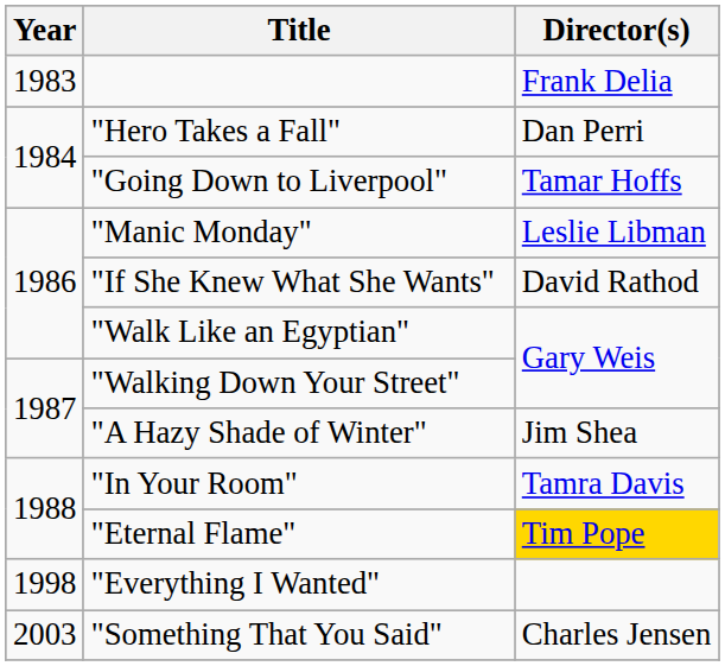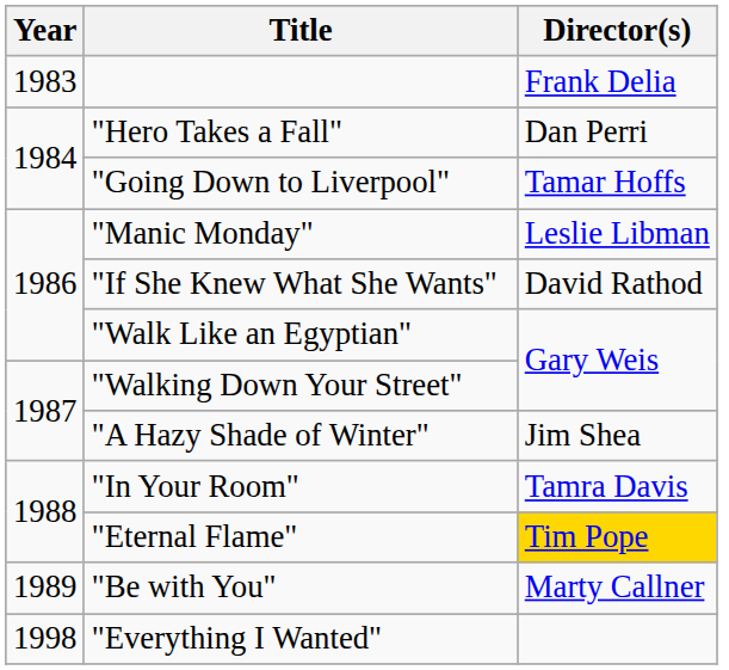+ row: 1989 | "Be with You" | Marty Callner
- row: 2003 | "Something That You Said" | Charles Jensen
